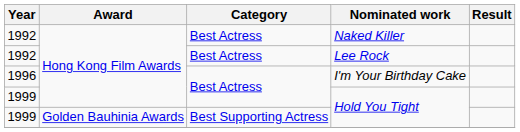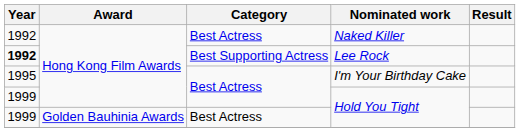Lee Rock | Year: normal -> bold
Lee Rock | Category: Best Actress -> Best Supporting Actress
I'm Your Birthday Cake | Year: 1996 -> 1995
Golden Bauhinia Awards / Hold You Tight | Category: Best Supporting Actress -> Best Actress
